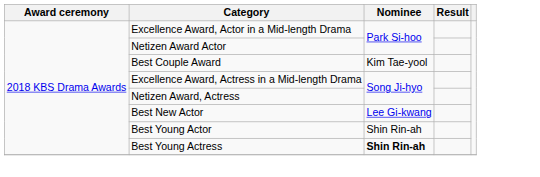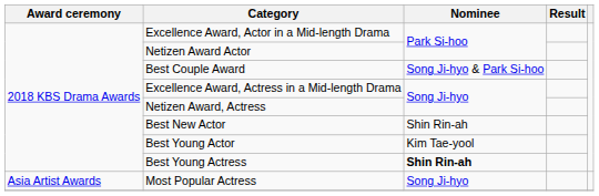Best Couple Award | Nominee: Kim Tae-yool -> Song Ji-hyo & Park Si-hoo
Best New Actor | Nominee: Lee Gi-kwang -> Shin Rin-ah
Best Young Actor | Nominee: Shin Rin-ah -> Kim Tae-yool
+ row: Asia Artist Awards | Most Popular Actress | Song Ji-hyo
